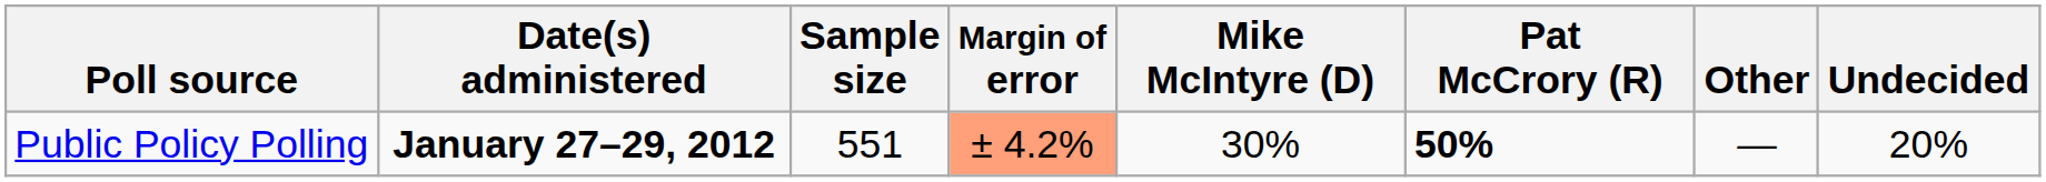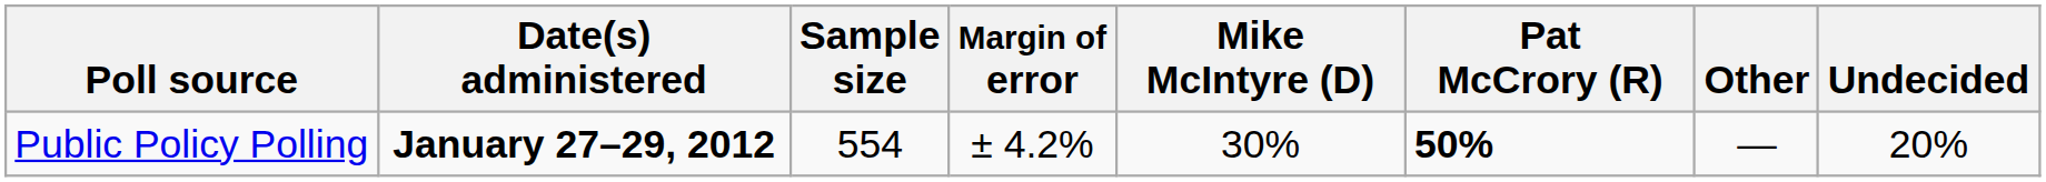Public Policy Polling | Sample size: 551 -> 554
Public Policy Polling | Margin of error: lightsalmon background -> no background
